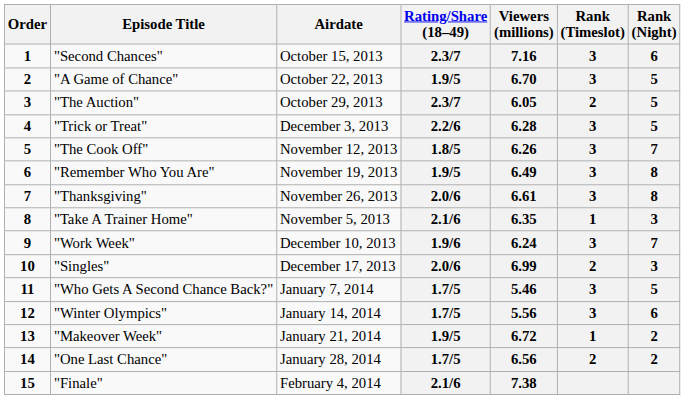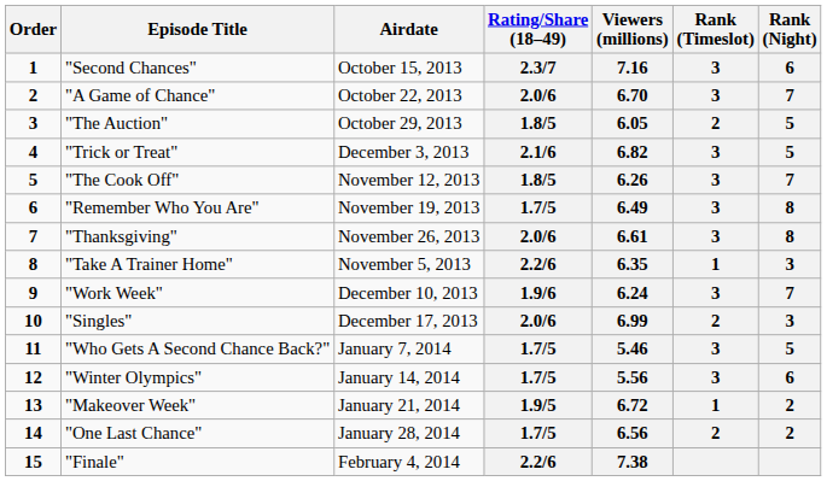"A Game of Chance" | Rating/Share (18–49): 1.9/5 -> 2.0/6
"A Game of Chance" | Rank (Night): 5 -> 7
"The Auction" | Rating/Share (18–49): 2.3/7 -> 1.8/5
"Trick or Treat" | Rating/Share (18–49): 2.2/6 -> 2.1/6
"Trick or Treat" | Viewers (millions): 6.28 -> 6.82
"Remember Who You Are" | Rating/Share (18–49): 1.9/5 -> 1.7/5
"Take A Trainer Home" | Rating/Share (18–49): 2.1/6 -> 2.2/6
"Finale" | Rating/Share (18–49): 2.1/6 -> 2.2/6
